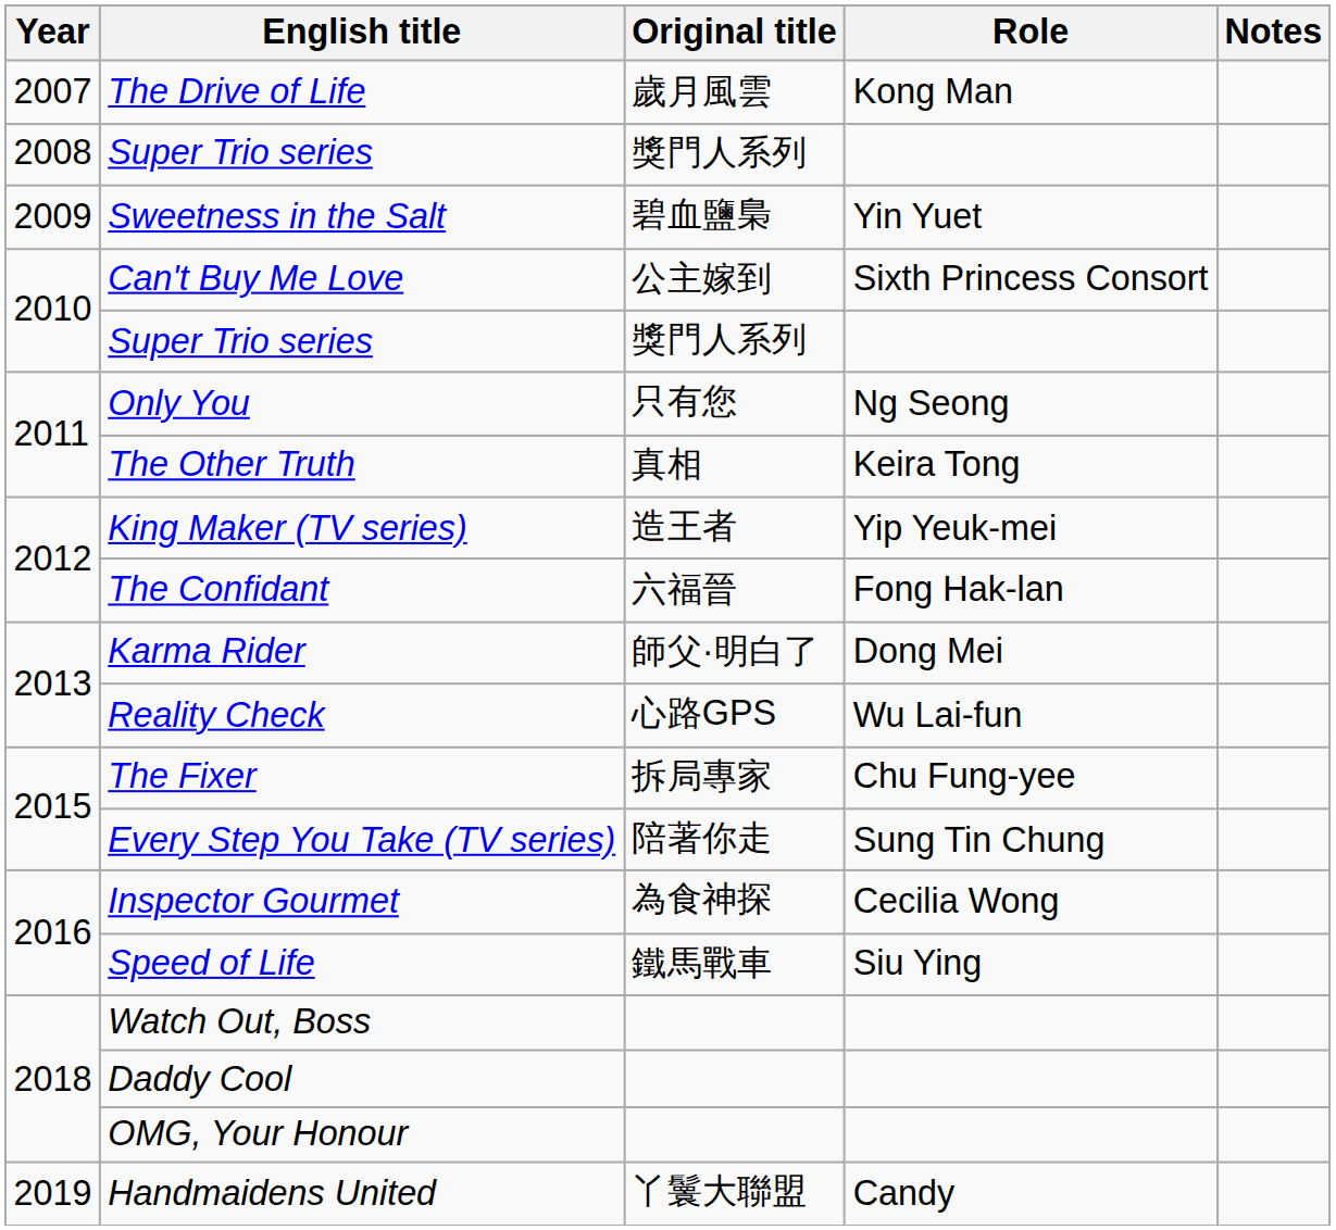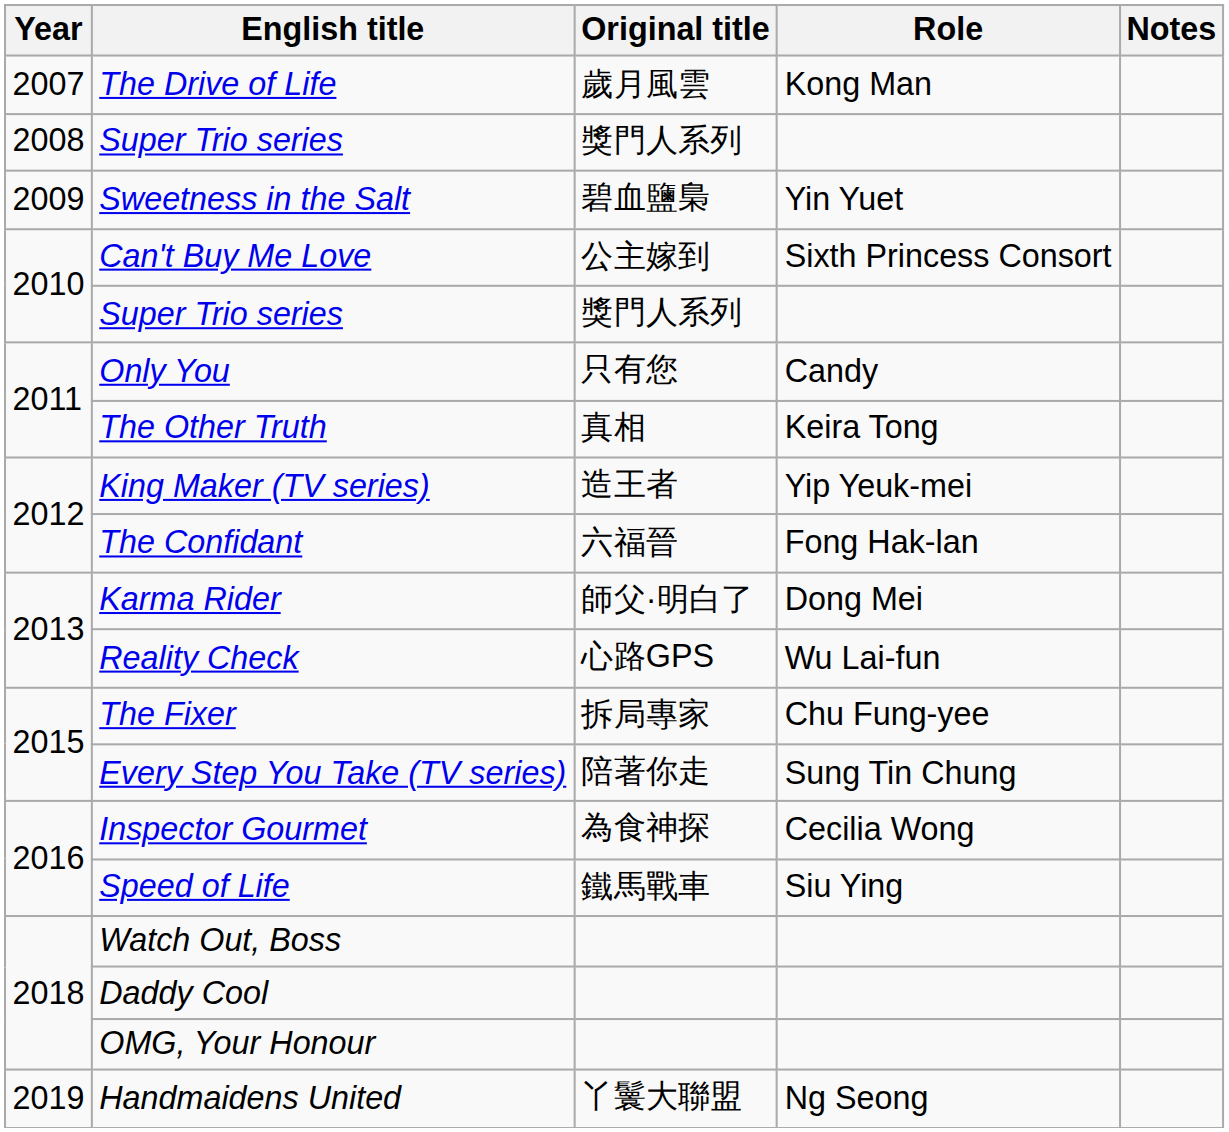Only You | Role: Ng Seong -> Candy
Handmaidens United | Role: Candy -> Ng Seong
